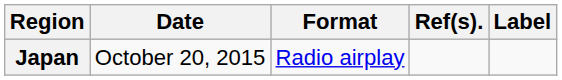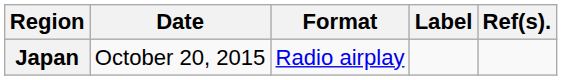columns swapped: Label <-> Ref(s).
